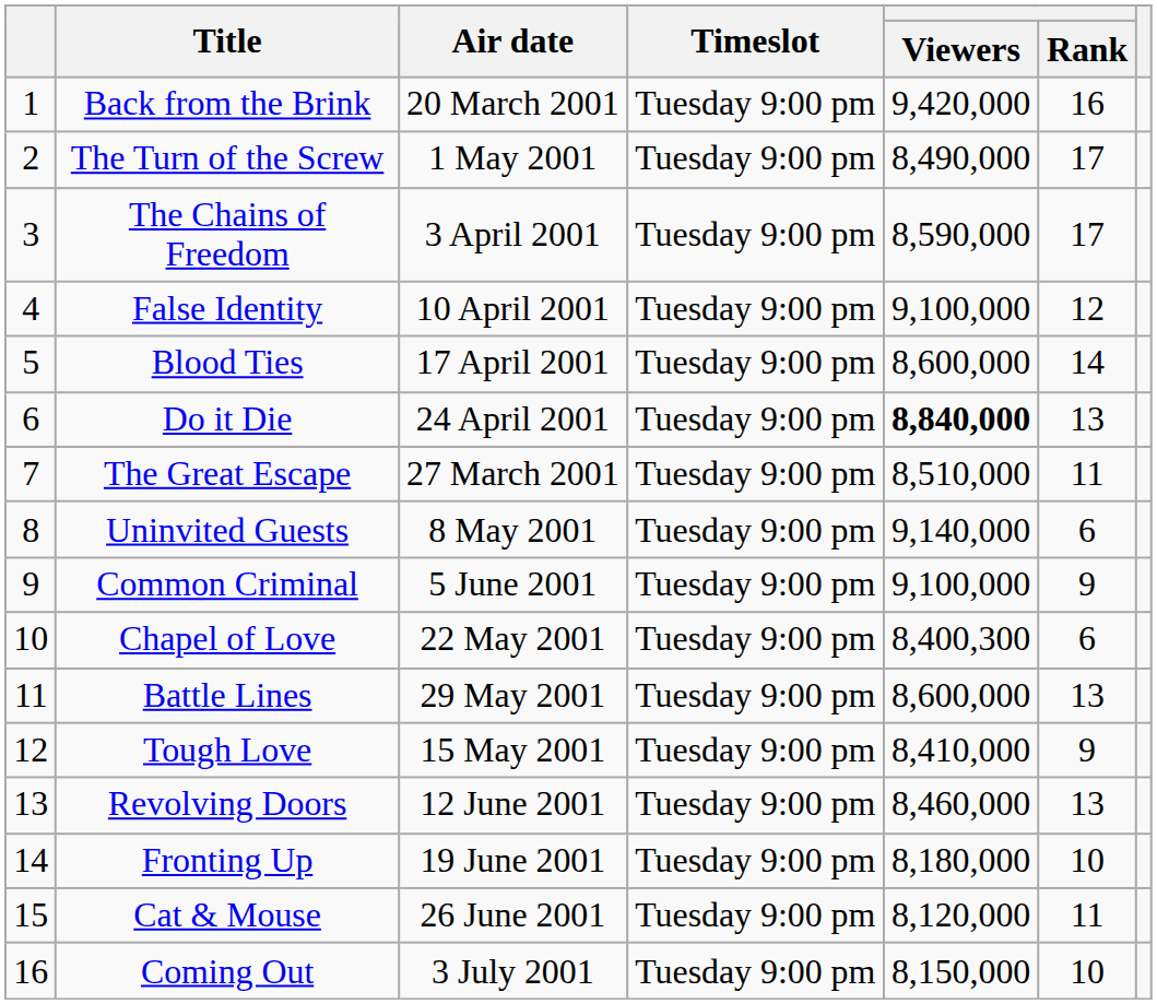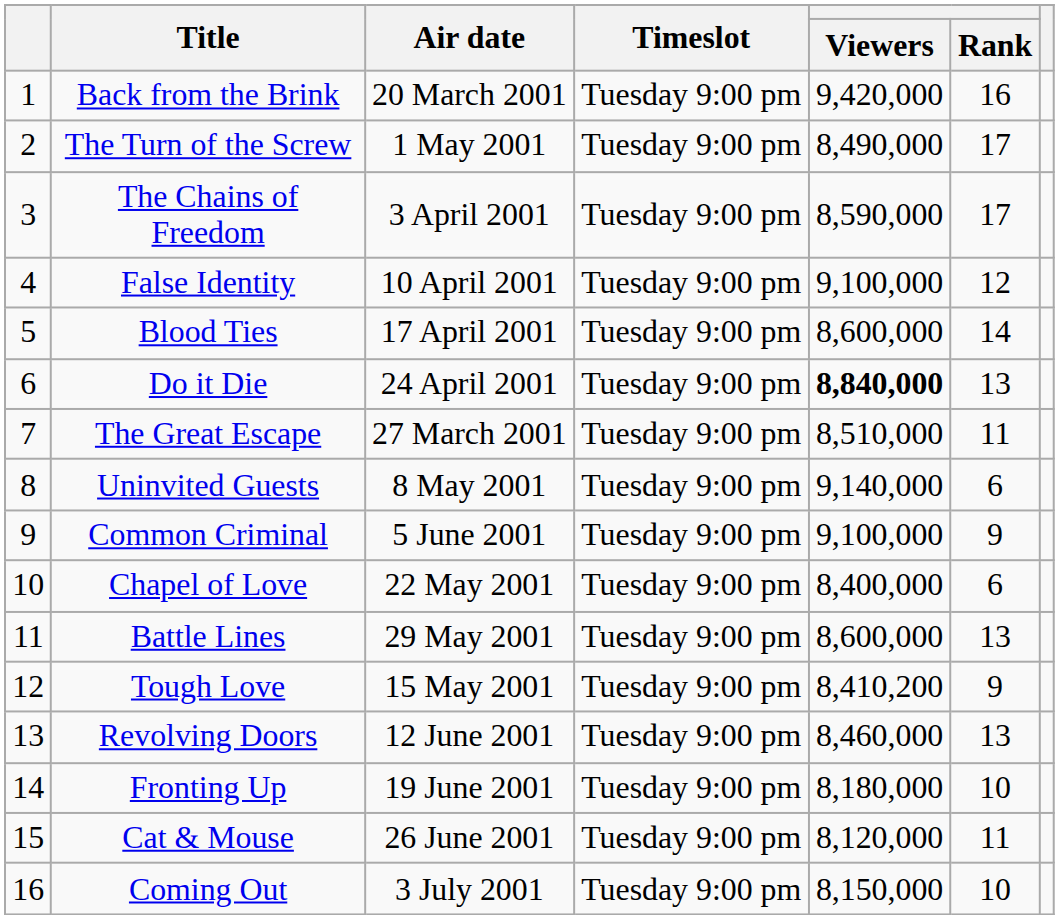Chapel of Love | Viewers: 8,400,300 -> 8,400,000
Tough Love | Viewers: 8,410,000 -> 8,410,200
